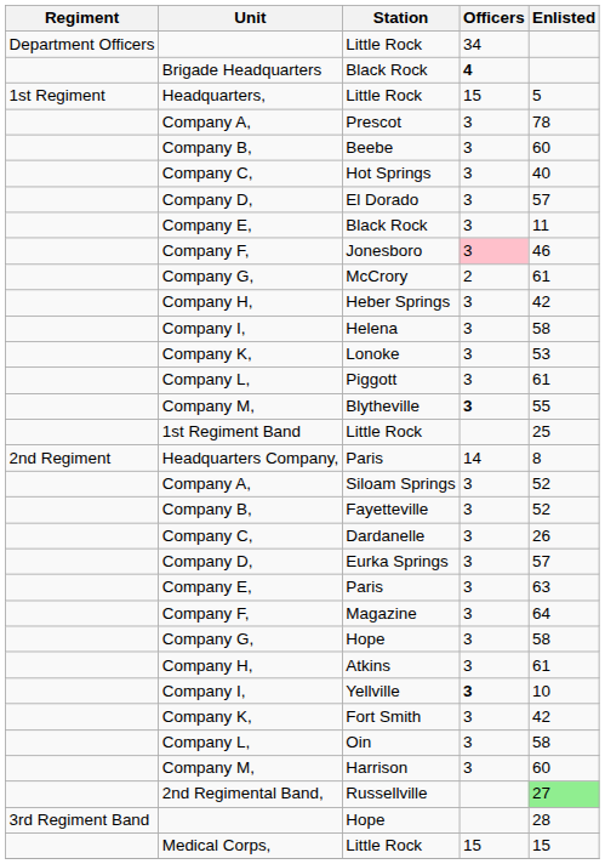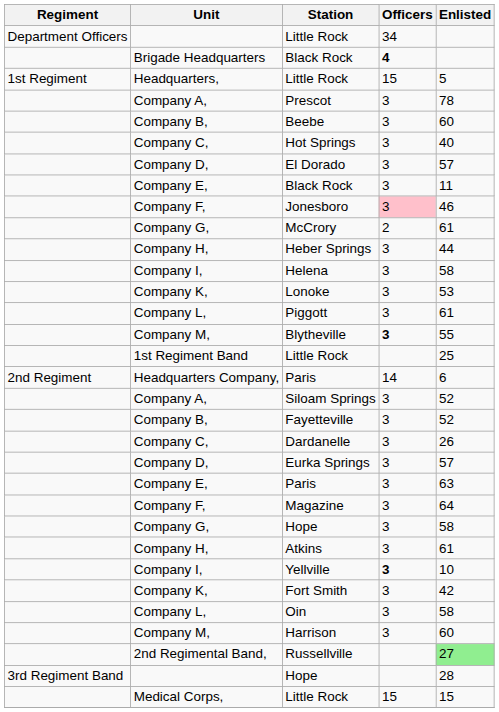Heber Springs | Enlisted: 42 -> 44
Headquarters Company, / Paris | Enlisted: 8 -> 6
